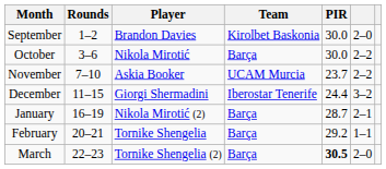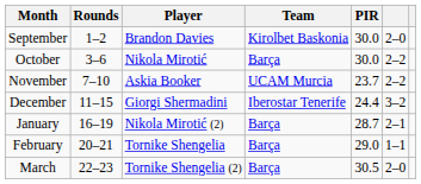February | PIR: 29.2 -> 29.0
March | PIR: bold -> normal
